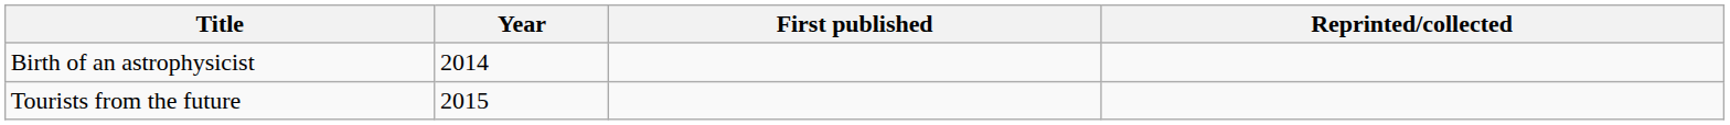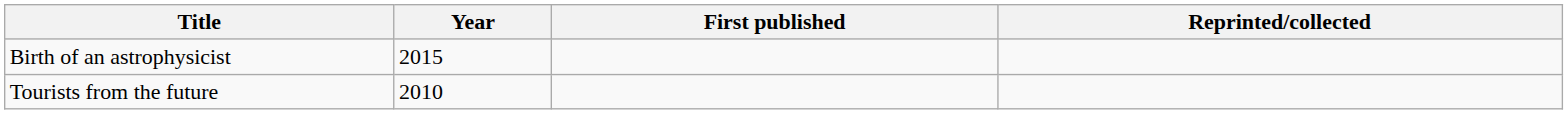Birth of an astrophysicist | Year: 2014 -> 2015
Tourists from the future | Year: 2015 -> 2010
